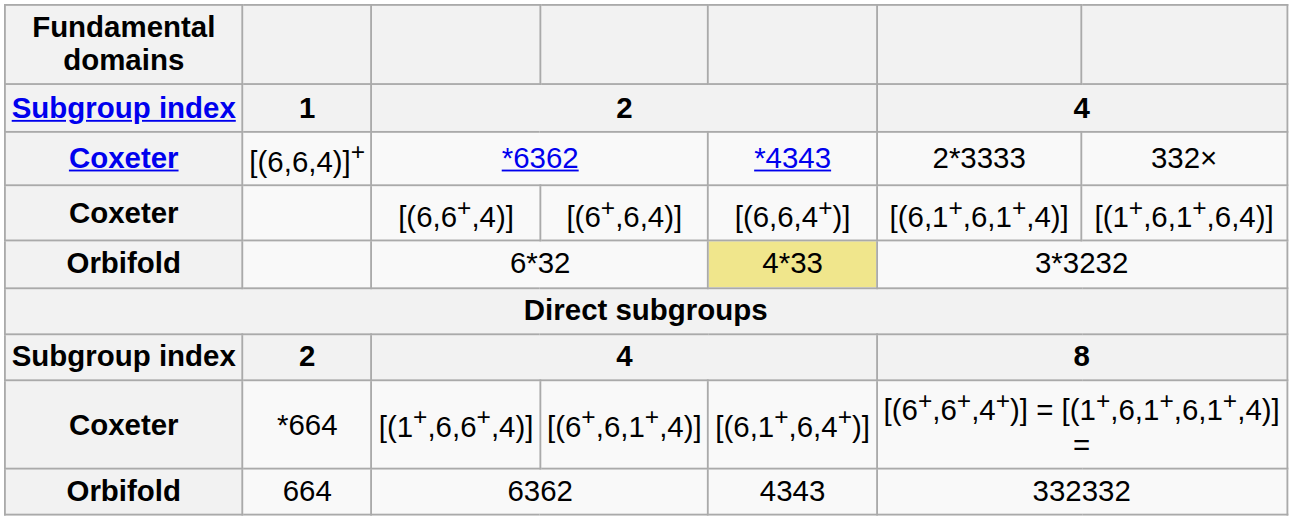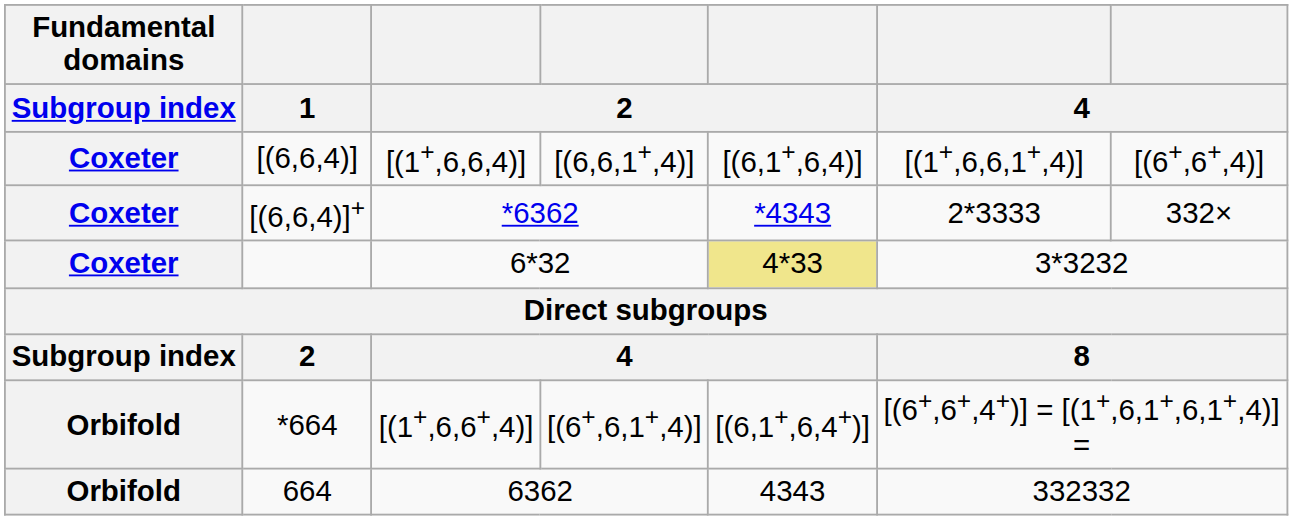+ row: Coxeter | [(6,6,4)] | [(1+,6,6,4)] | [(6,6,1+,4)] | [(6,1+,6,4)] | [(1+,6,6,1+,4)] | [(6+,6+,4)]
- row: Coxeter | [(6,6+,4)] | [(6+,6,4)] | [(6,6,4+)] | [(6,1+,6,1+,4)] | [(1+,6,1+,6,4)]
6*32 | Fundamental domains / Subgroup index: Orbifold -> Coxeter
[(1+,6,6+,4)] | Fundamental domains / Subgroup index: Coxeter -> Orbifold
